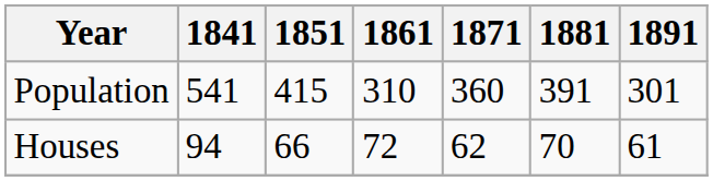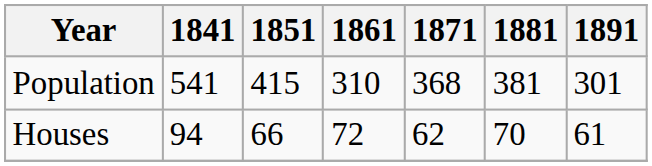Population | 1871: 360 -> 368
Population | 1881: 391 -> 381
